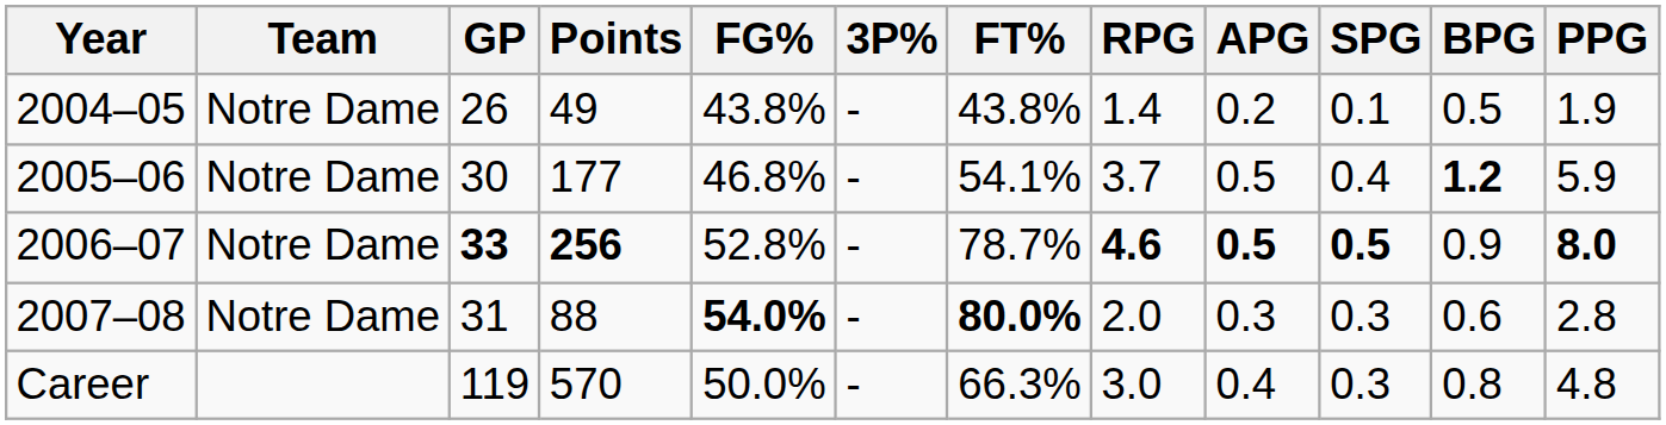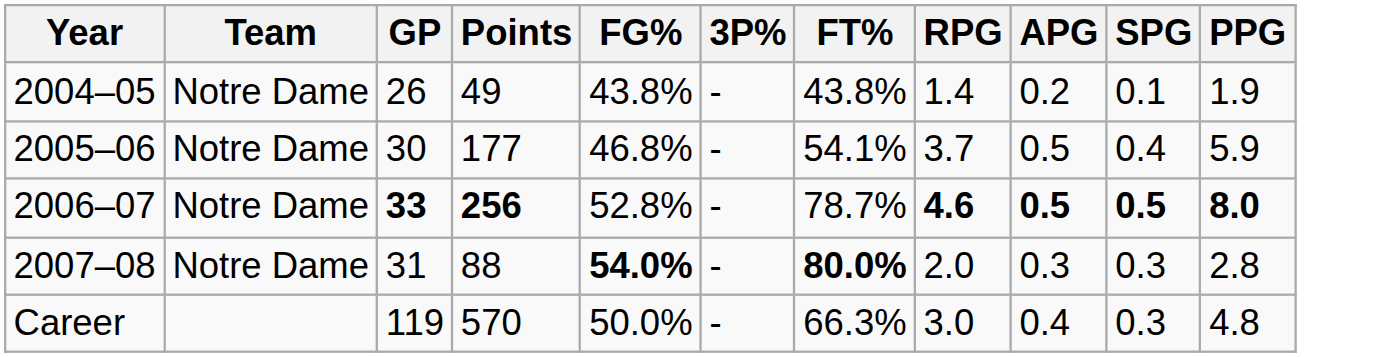- column: BPG | 0.5 | 1.2 | 0.9 | 0.6 | 0.8
